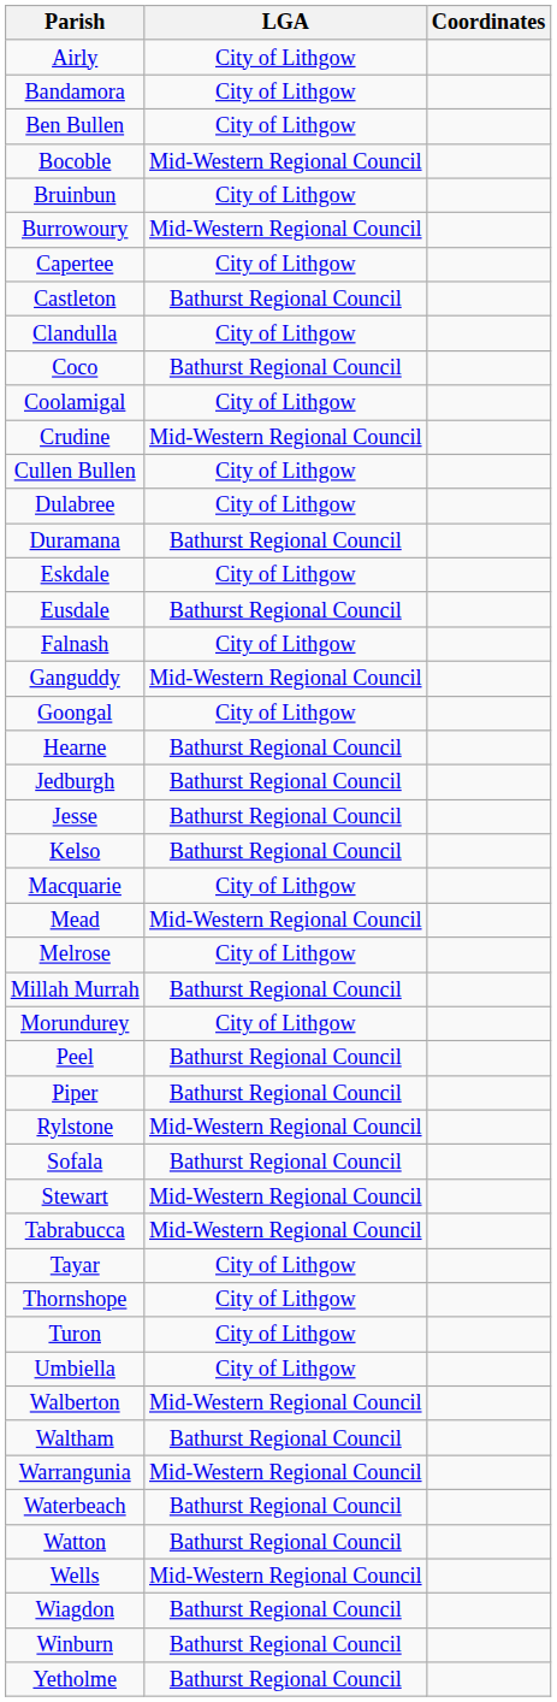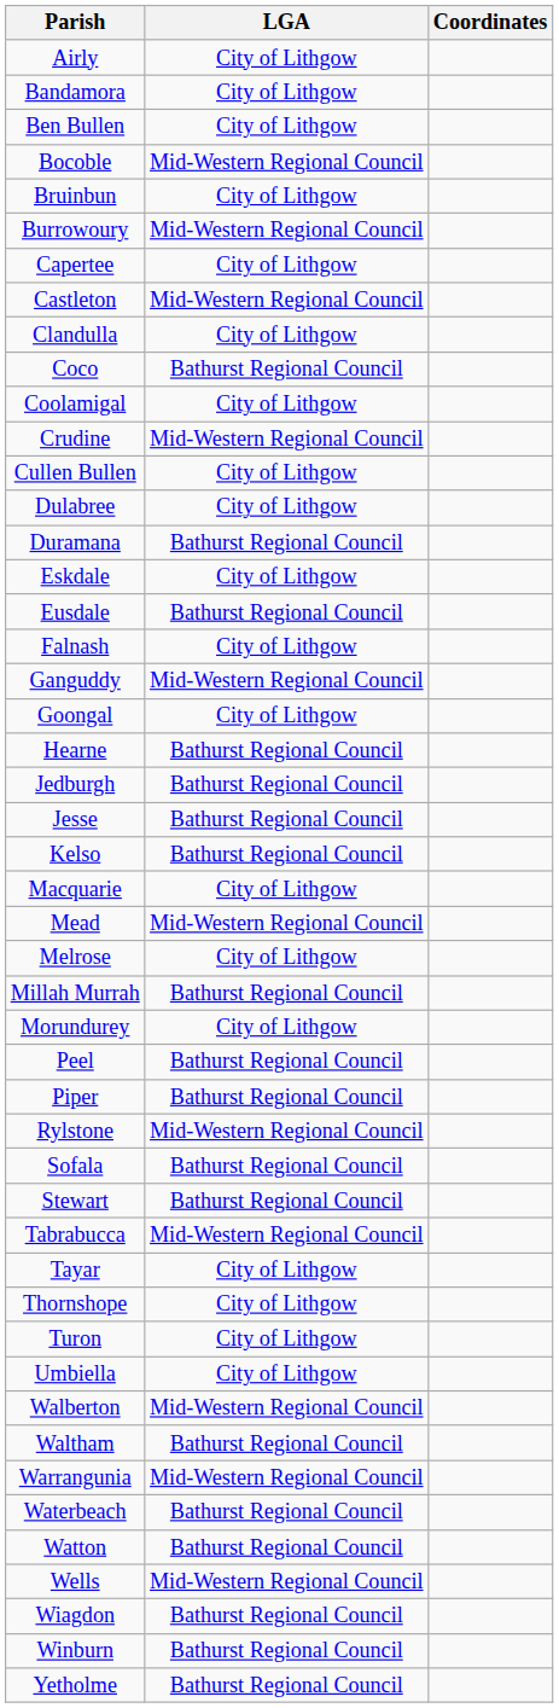Castleton | LGA: Bathurst Regional Council -> Mid-Western Regional Council
Stewart | LGA: Mid-Western Regional Council -> Bathurst Regional Council
